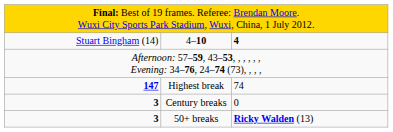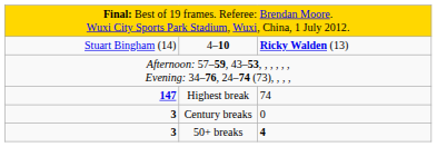4–10 | column 3: 4 -> Ricky Walden (13)
50+ breaks | column 3: Ricky Walden (13) -> 4
